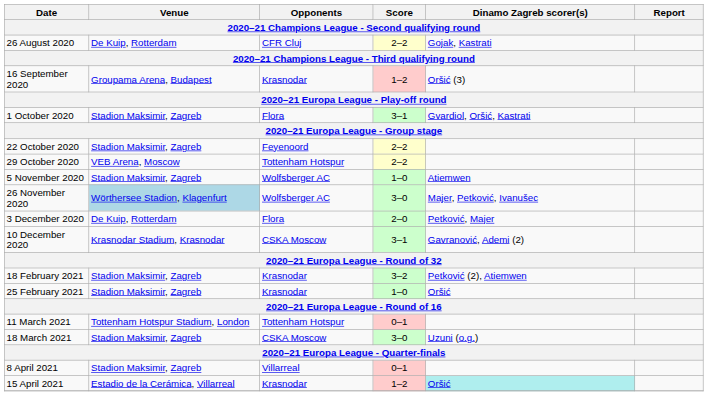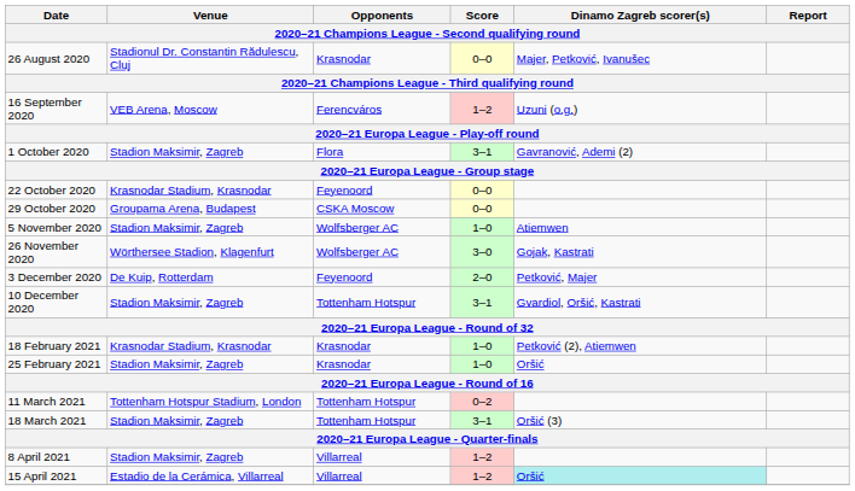26 August 2020 | Venue: De Kuip, Rotterdam -> Stadionul Dr. Constantin Rădulescu, Cluj
26 August 2020 | Opponents: CFR Cluj -> Krasnodar
26 August 2020 | Score: 2–2 -> 0–0
26 August 2020 | Dinamo Zagreb scorer(s): Gojak, Kastrati -> Majer, Petković, Ivanušec
16 September 2020 | Venue: Groupama Arena, Budapest -> VEB Arena, Moscow
16 September 2020 | Opponents: Krasnodar -> Ferencváros
16 September 2020 | Dinamo Zagreb scorer(s): Oršić (3) -> Uzuni (o.g.)
1 October 2020 | Dinamo Zagreb scorer(s): Gvardiol, Oršić, Kastrati -> Gavranović, Ademi (2)
22 October 2020 | Venue: Stadion Maksimir, Zagreb -> Krasnodar Stadium, Krasnodar
22 October 2020 | Score: 2–2 -> 0–0
29 October 2020 | Venue: VEB Arena, Moscow -> Groupama Arena, Budapest
29 October 2020 | Opponents: Tottenham Hotspur -> CSKA Moscow
29 October 2020 | Score: 2–2 -> 0–0
26 November 2020 | Venue: lightblue background -> no background
26 November 2020 | Dinamo Zagreb scorer(s): Majer, Petković, Ivanušec -> Gojak, Kastrati
3 December 2020 | Opponents: Flora -> Feyenoord
10 December 2020 | Venue: Krasnodar Stadium, Krasnodar -> Stadion Maksimir, Zagreb
10 December 2020 | Opponents: CSKA Moscow -> Tottenham Hotspur
10 December 2020 | Dinamo Zagreb scorer(s): Gavranović, Ademi (2) -> Gvardiol, Oršić, Kastrati
18 February 2021 | Venue: Stadion Maksimir, Zagreb -> Krasnodar Stadium, Krasnodar
18 February 2021 | Score: 3–2 -> 1–0
11 March 2021 | Score: 0–1 -> 0–2
18 March 2021 | Opponents: CSKA Moscow -> Tottenham Hotspur
18 March 2021 | Score: 3–0 -> 3–1
18 March 2021 | Dinamo Zagreb scorer(s): Uzuni (o.g.) -> Oršić (3)
8 April 2021 | Score: 0–1 -> 1–2
15 April 2021 | Opponents: Krasnodar -> Villarreal
